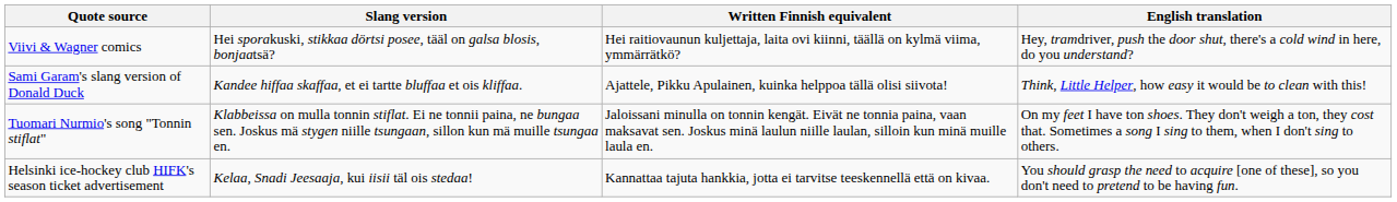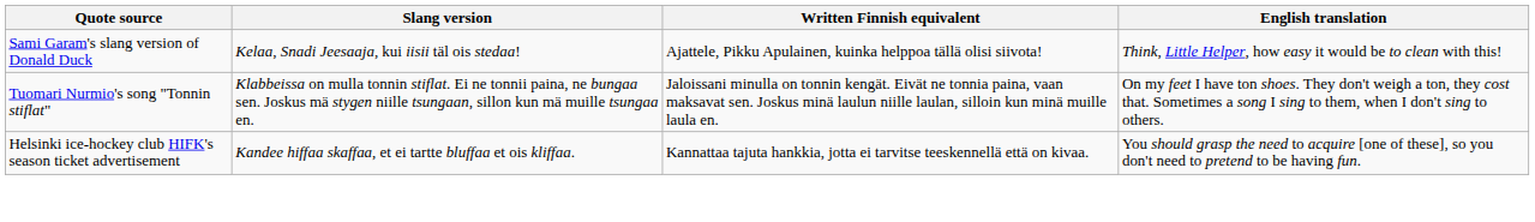- row: Viivi & Wagner comics | Hei sporakuski, stikkaa dörtsi posee, tääl on galsa blosis, bonjaatsä? | Hei raitiovaunun kuljettaja, laita ovi kiinni, täällä on kylmä viima, ymmärrätkö? | Hey, tramdriver, push the door shut, there's a cold wind in here, do you understand?
Sami Garam's slang version of Donald Duck | Slang version: Kandee hiffaa skaffaa, et ei tartte bluffaa et ois kliffaa. -> Kelaa, Snadi Jeesaaja, kui iisii täl ois stedaa!
Helsinki ice-hockey club HIFK's season ticket advertisement | Slang version: Kelaa, Snadi Jeesaaja, kui iisii täl ois stedaa! -> Kandee hiffaa skaffaa, et ei tartte bluffaa et ois kliffaa.
